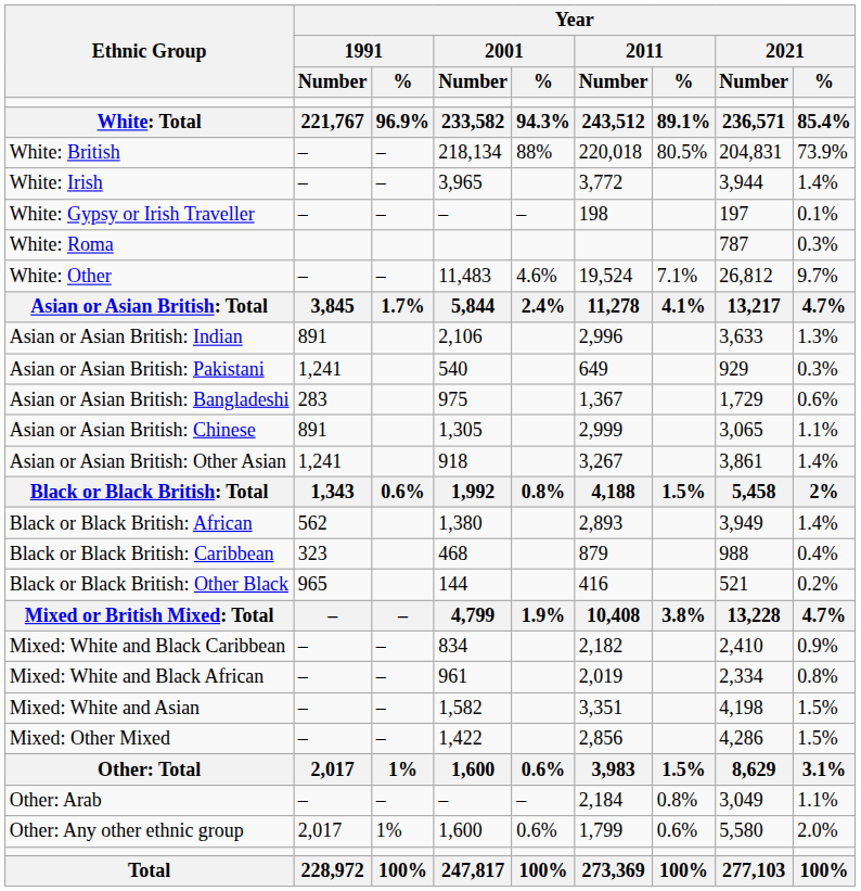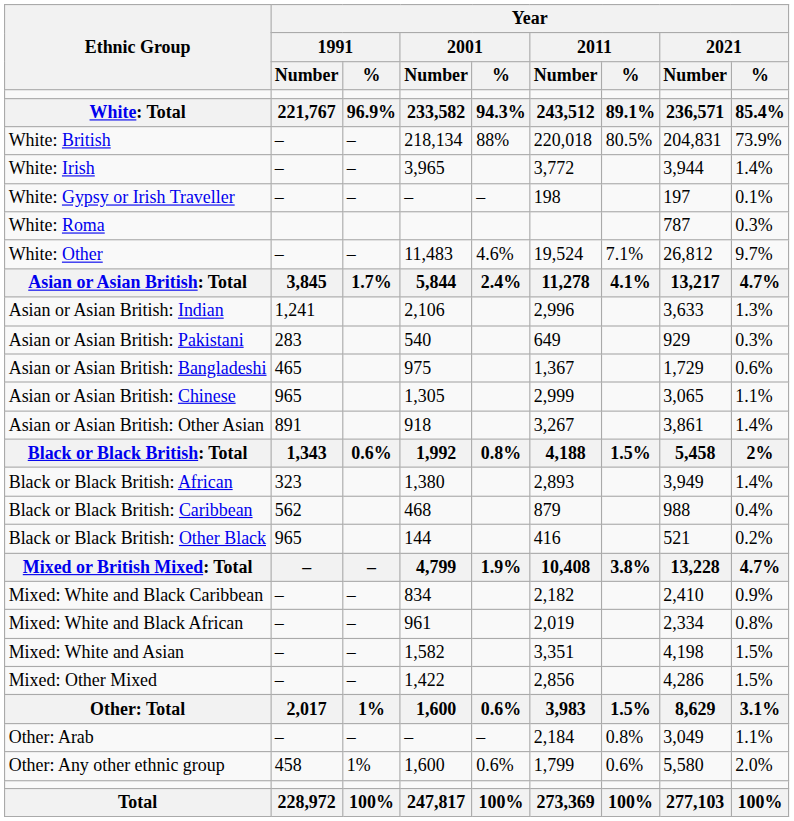Asian or Asian British: Indian | Year / 1991 / Number: 891 -> 1,241
Asian or Asian British: Pakistani | Year / 1991 / Number: 1,241 -> 283
Asian or Asian British: Bangladeshi | Year / 1991 / Number: 283 -> 465
Asian or Asian British: Chinese | Year / 1991 / Number: 891 -> 965
Asian or Asian British: Other Asian | Year / 1991 / Number: 1,241 -> 891
Black or Black British: African | Year / 1991 / Number: 562 -> 323
Black or Black British: Caribbean | Year / 1991 / Number: 323 -> 562
Other: Any other ethnic group | Year / 1991 / Number: 2,017 -> 458
